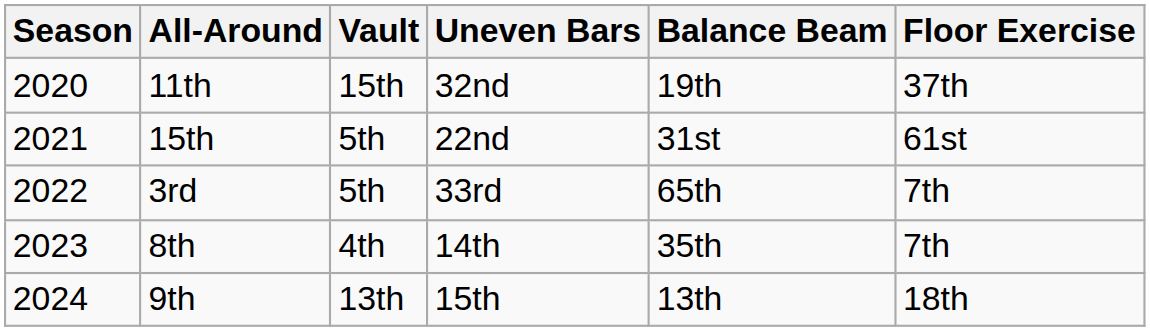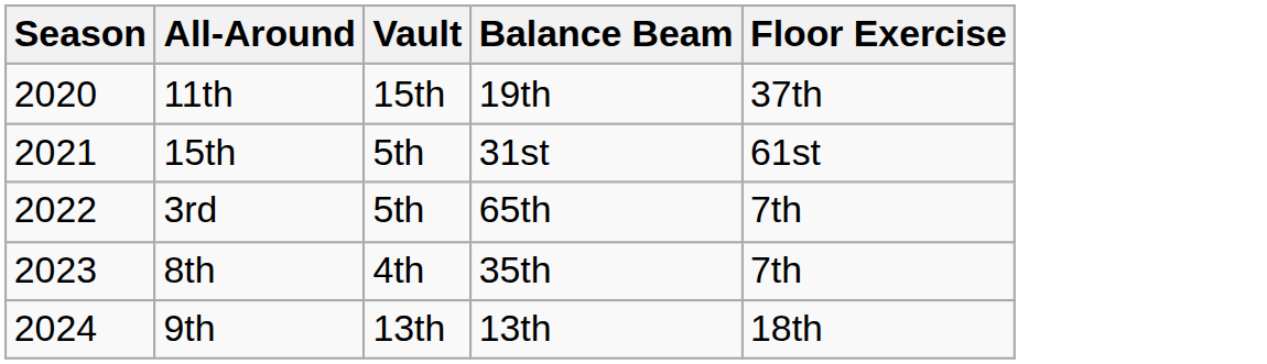- column: Uneven Bars | 32nd | 22nd | 33rd | 14th | 15th
